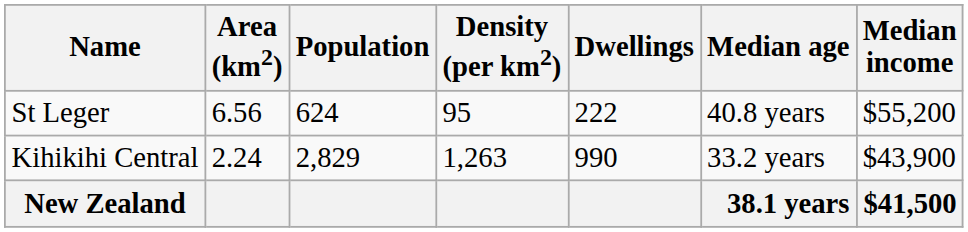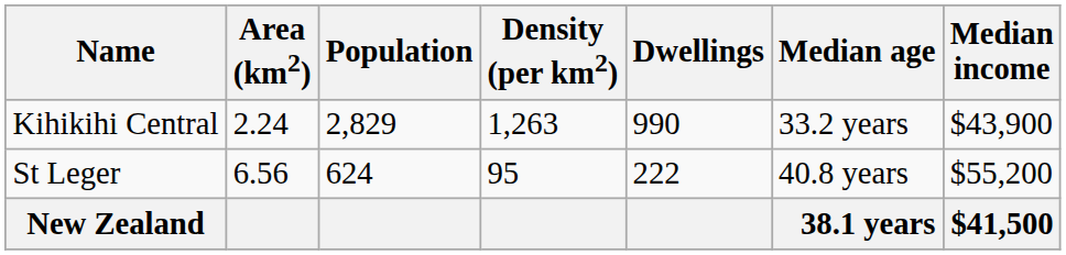rows swapped: St Leger <-> Kihikihi Central
